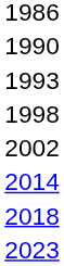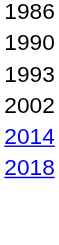- row: 1998
- row: 2023
